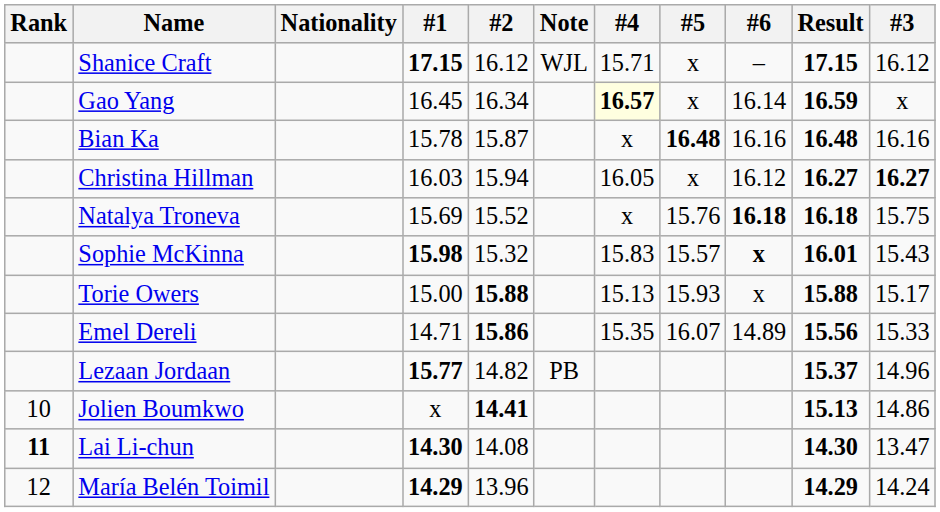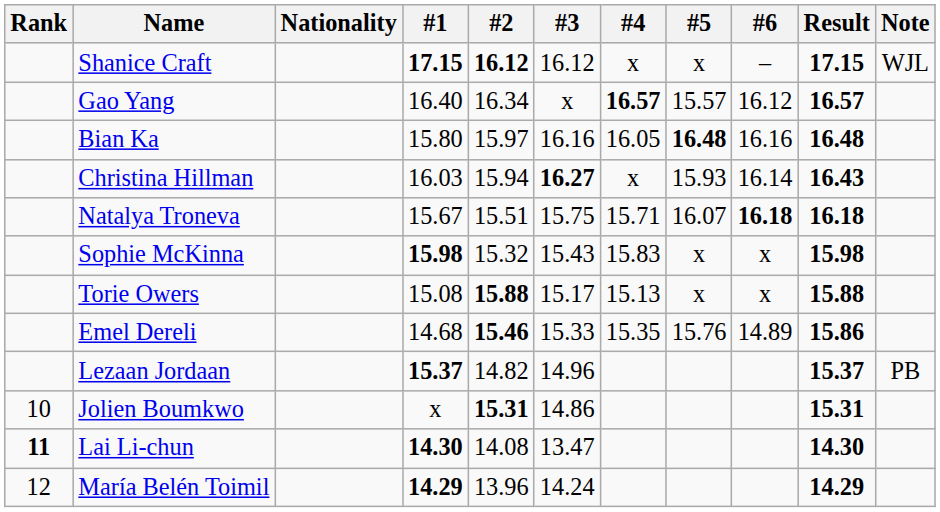columns swapped: #3 <-> Note
Shanice Craft | #2: normal -> bold
Shanice Craft | #4: 15.71 -> x
Gao Yang | #1: 16.45 -> 16.40
Gao Yang | #4: lightyellow background -> no background
Gao Yang | #5: x -> 15.57
Gao Yang | #6: 16.14 -> 16.12
Gao Yang | Result: 16.59 -> 16.57
Bian Ka | #1: 15.78 -> 15.80
Bian Ka | #2: 15.87 -> 15.97
Bian Ka | #4: x -> 16.05
Christina Hillman | #4: 16.05 -> x
Christina Hillman | #5: x -> 15.93
Christina Hillman | #6: 16.12 -> 16.14
Christina Hillman | Result: 16.27 -> 16.43
Natalya Troneva | #1: 15.69 -> 15.67
Natalya Troneva | #2: 15.52 -> 15.51
Natalya Troneva | #4: x -> 15.71
Natalya Troneva | #5: 15.76 -> 16.07
Sophie McKinna | #5: 15.57 -> x
Sophie McKinna | #6: bold -> normal
Sophie McKinna | Result: 16.01 -> 15.98
Torie Owers | #1: 15.00 -> 15.08
Torie Owers | #5: 15.93 -> x
Emel Dereli | #1: 14.71 -> 14.68
Emel Dereli | #2: 15.86 -> 15.46
Emel Dereli | #5: 16.07 -> 15.76
Emel Dereli | Result: 15.56 -> 15.86
Lezaan Jordaan | #1: 15.77 -> 15.37
Jolien Boumkwo | #2: 14.41 -> 15.31
Jolien Boumkwo | Result: 15.13 -> 15.31
